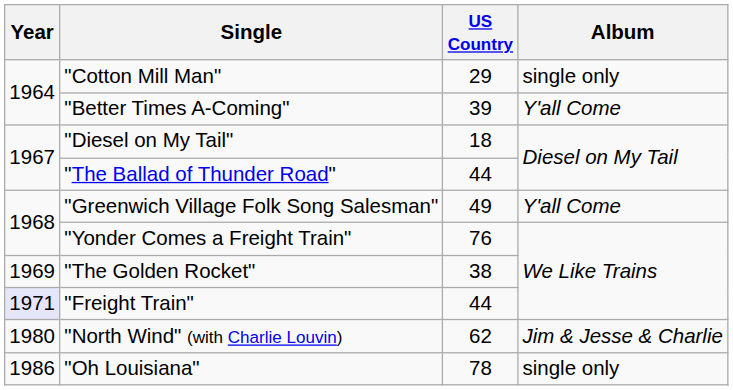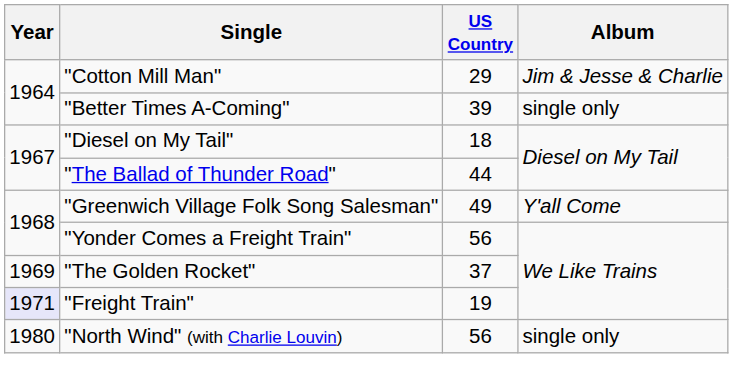"Cotton Mill Man" | Album: single only -> Jim & Jesse & Charlie
"Better Times A-Coming" | Album: Y'all Come -> single only
"Yonder Comes a Freight Train" | US Country: 76 -> 56
"The Golden Rocket" | US Country: 38 -> 37
"Freight Train" | US Country: 44 -> 19
"North Wind" (with Charlie Louvin) | US Country: 62 -> 56
"North Wind" (with Charlie Louvin) | Album: Jim & Jesse & Charlie -> single only
- row: 1986 | "Oh Louisiana" | 78 | single only
